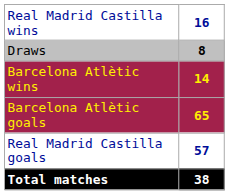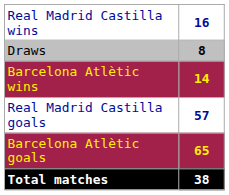rows swapped: Real Madrid Castilla goals <-> Barcelona Atlètic goals
